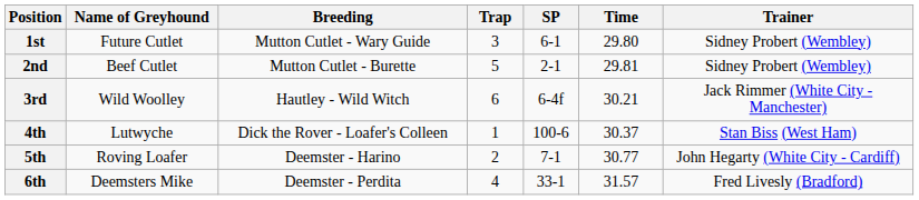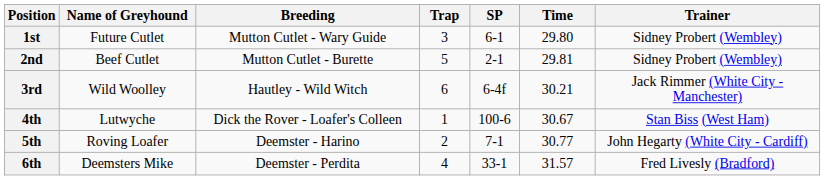4th | Time: 30.37 -> 30.67
